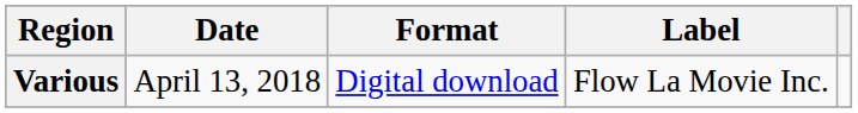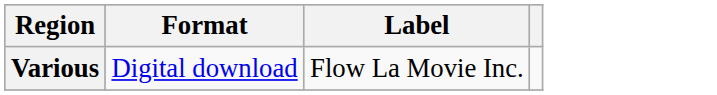- column: Date | April 13, 2018
